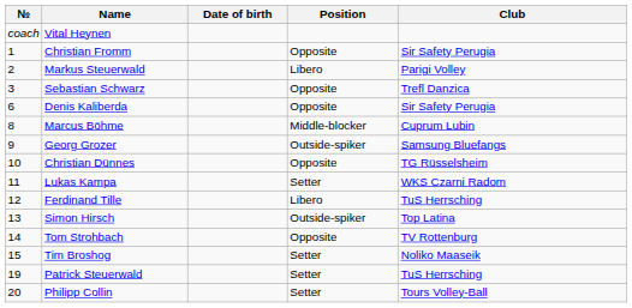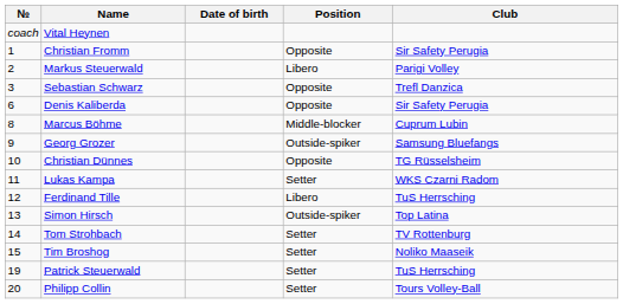Tom Strohbach | Position: Opposite -> Setter
